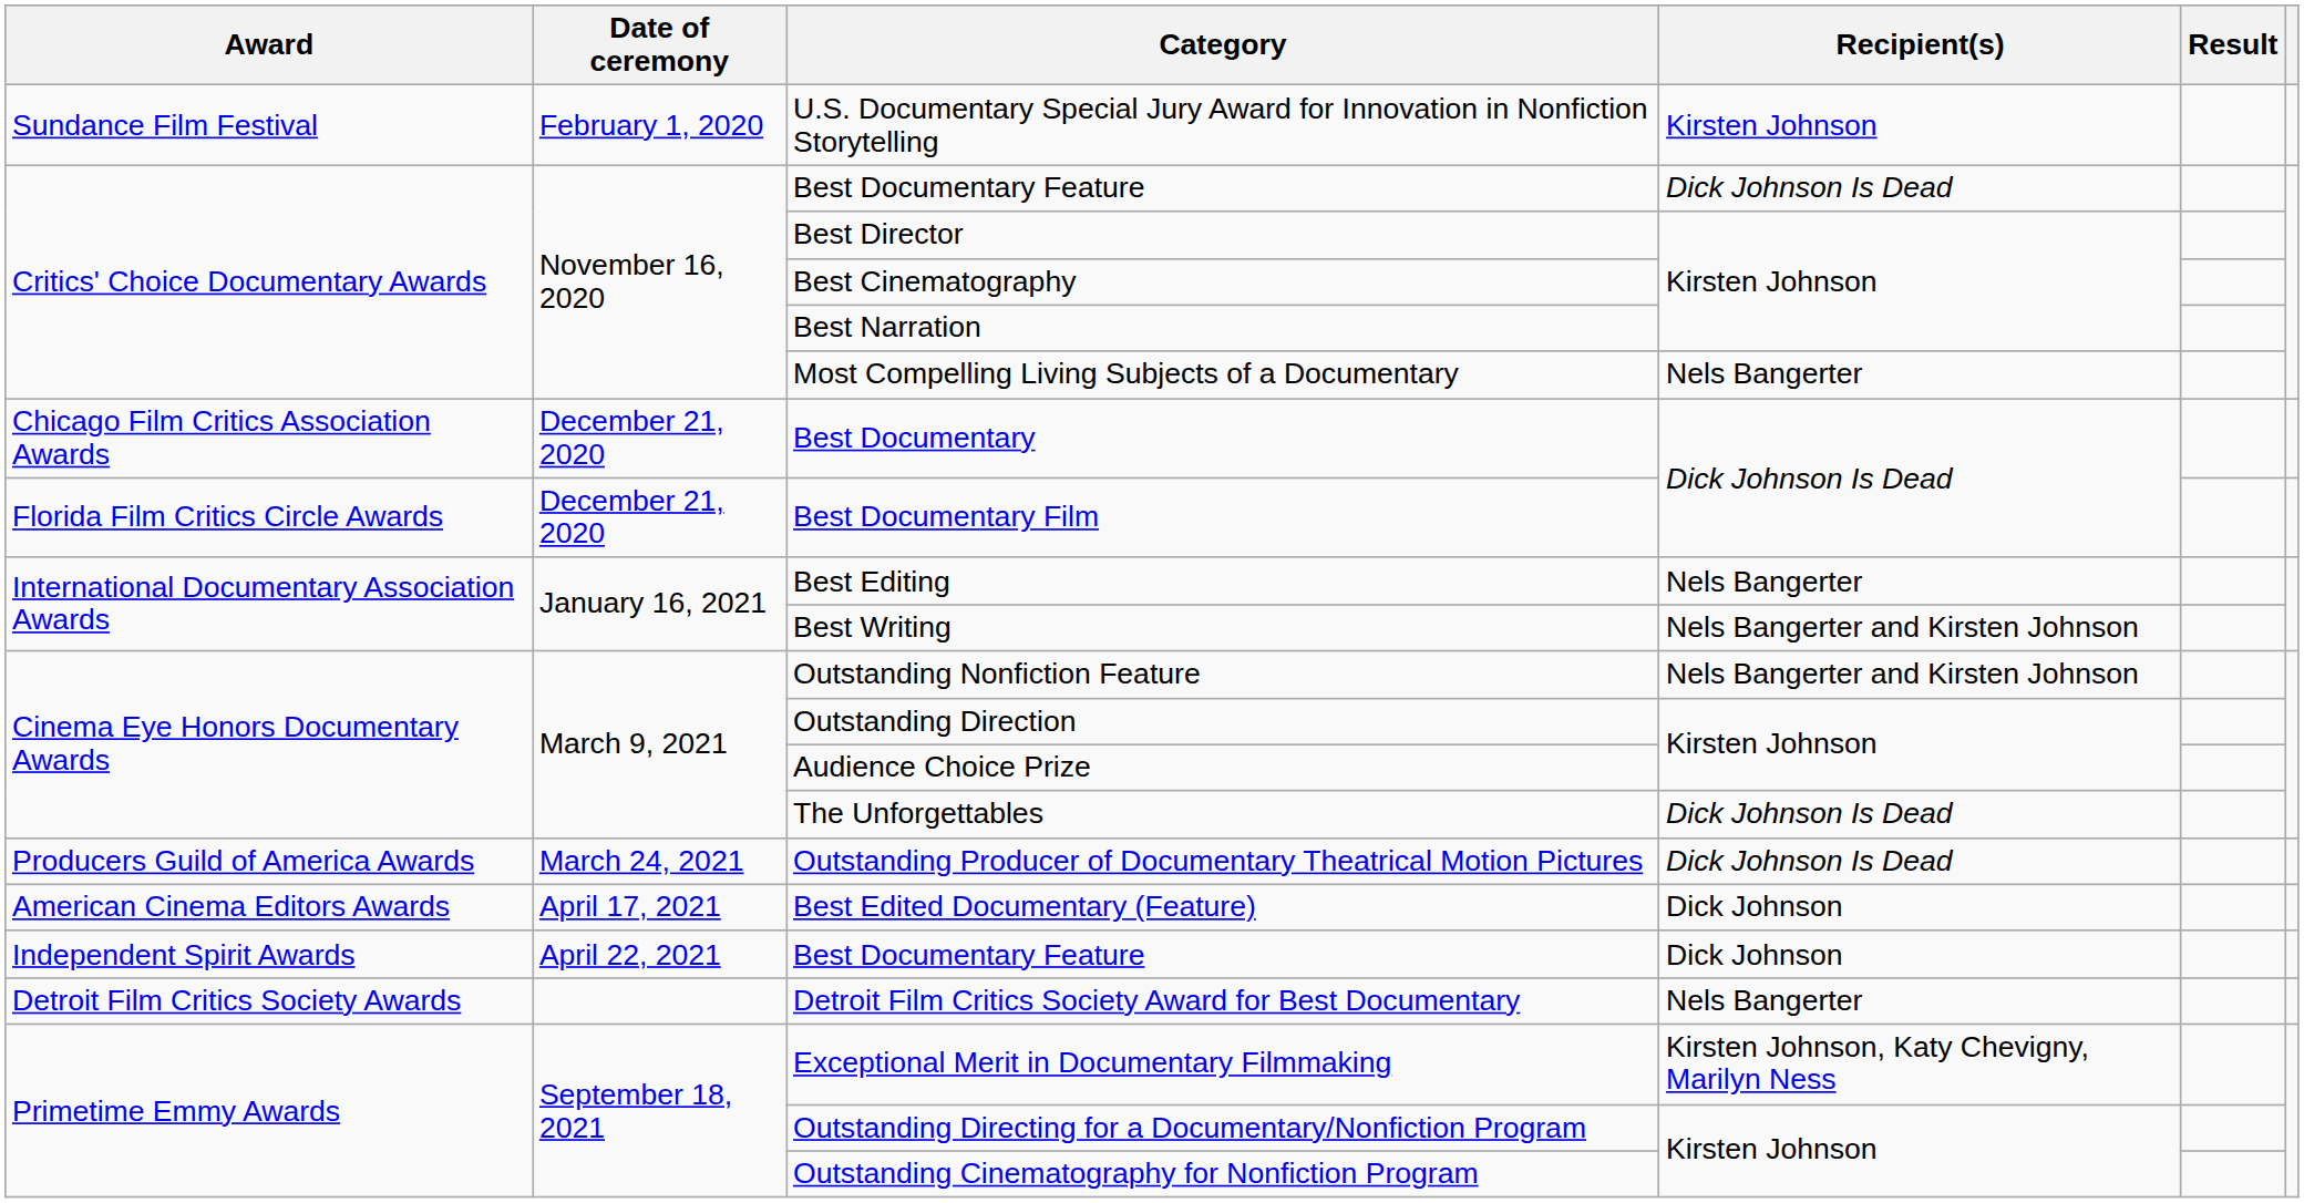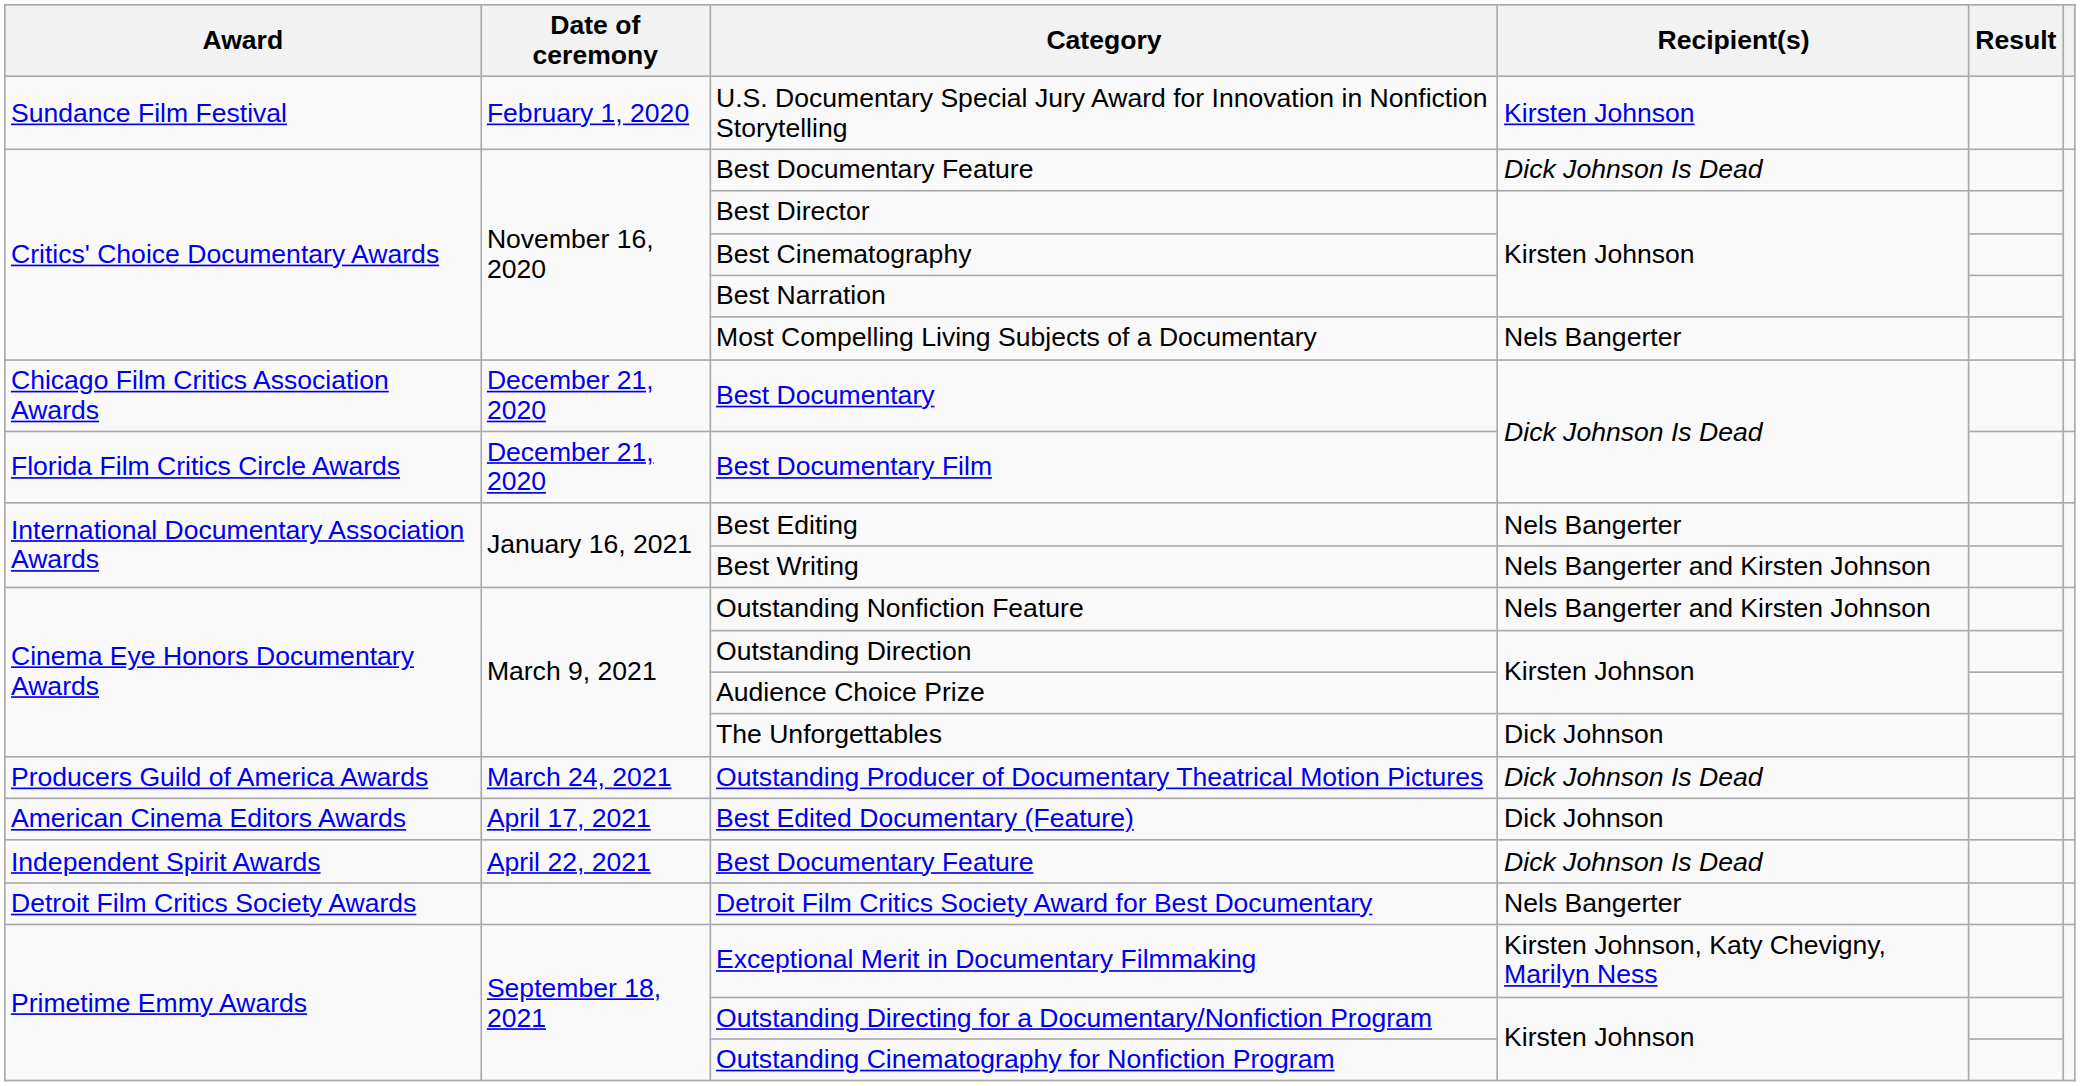The Unforgettables | Recipient(s): Dick Johnson Is Dead -> Dick Johnson
Independent Spirit Awards / Best Documentary Feature | Recipient(s): Dick Johnson -> Dick Johnson Is Dead
